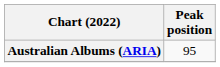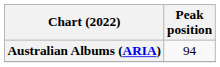Australian Albums (ARIA) | Peak position: 95 -> 94
